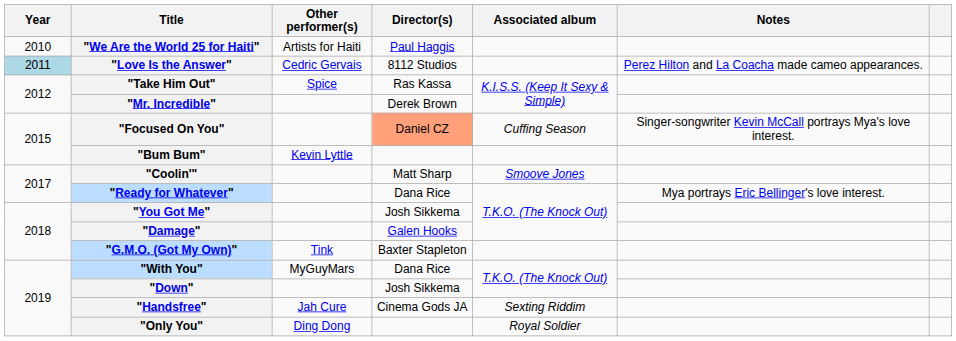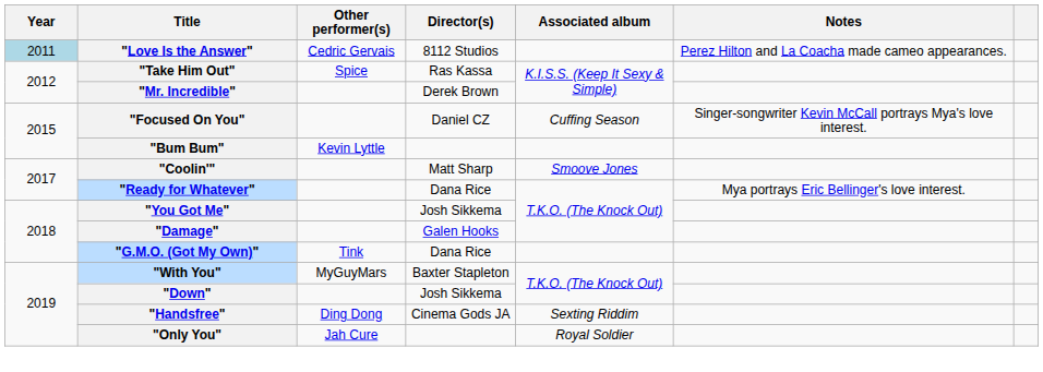- row: 2010 | "We Are the World 25 for Haiti" | Artists for Haiti | Paul Haggis
"Focused On You" | Director(s): lightsalmon background -> no background
"G.M.O. (Got My Own)" | Director(s): Baxter Stapleton -> Dana Rice
"With You" | Director(s): Dana Rice -> Baxter Stapleton
"Handsfree" | Other performer(s): Jah Cure -> Ding Dong
"Only You" | Other performer(s): Ding Dong -> Jah Cure
